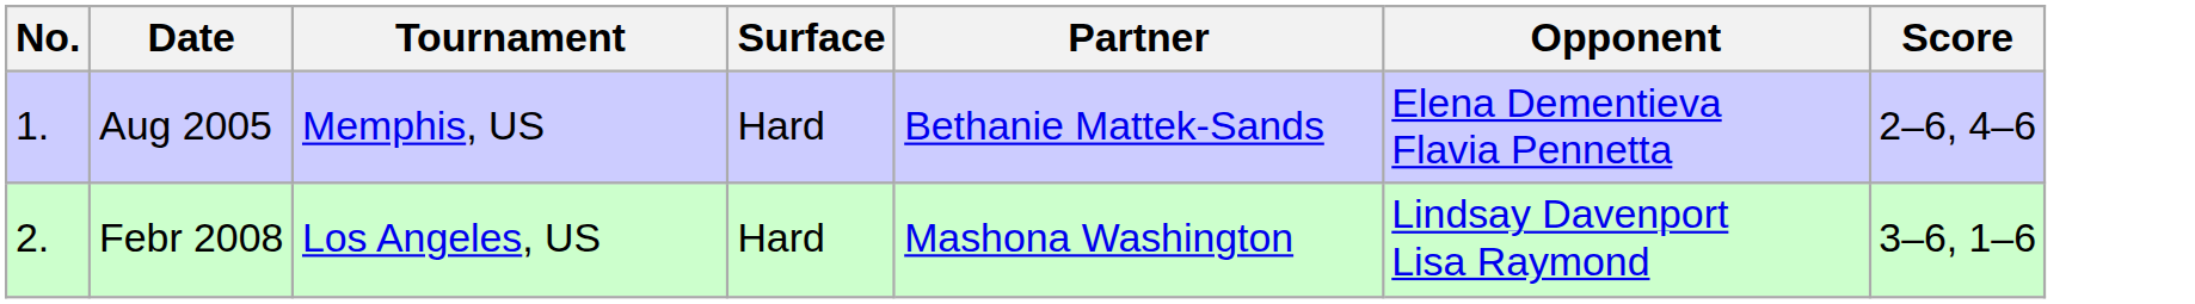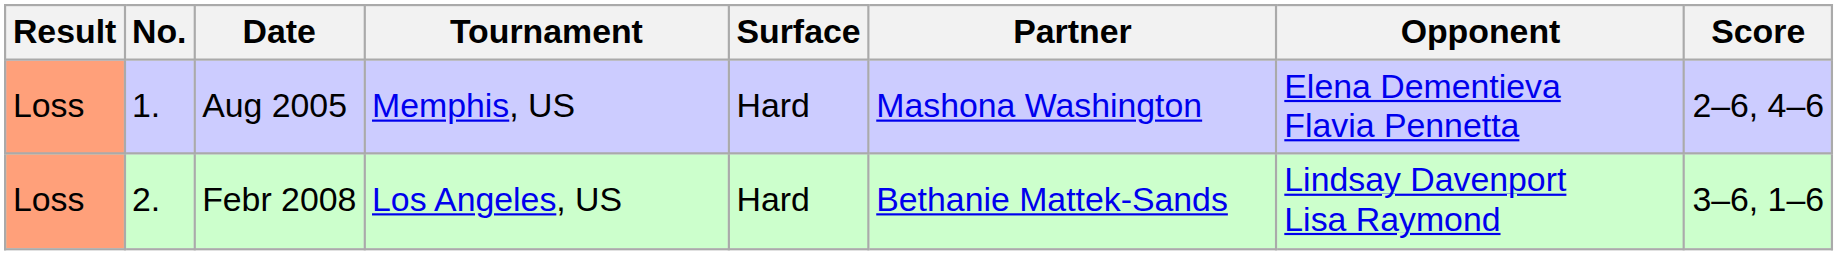+ column: Result | Loss | Loss
Aug 2005 | Partner: Bethanie Mattek-Sands -> Mashona Washington
Febr 2008 | Partner: Mashona Washington -> Bethanie Mattek-Sands
